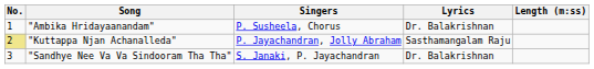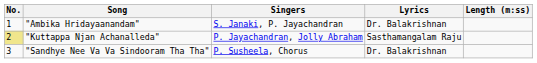"Ambika Hridayaanandam" | Singers: P. Susheela, Chorus -> S. Janaki, P. Jayachandran
"Sandhye Nee Va Va Sindooram Tha Tha" | Singers: S. Janaki, P. Jayachandran -> P. Susheela, Chorus
